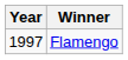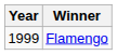Flamengo | Year: 1997 -> 1999
